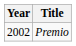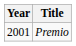Premio | Year: 2002 -> 2001
